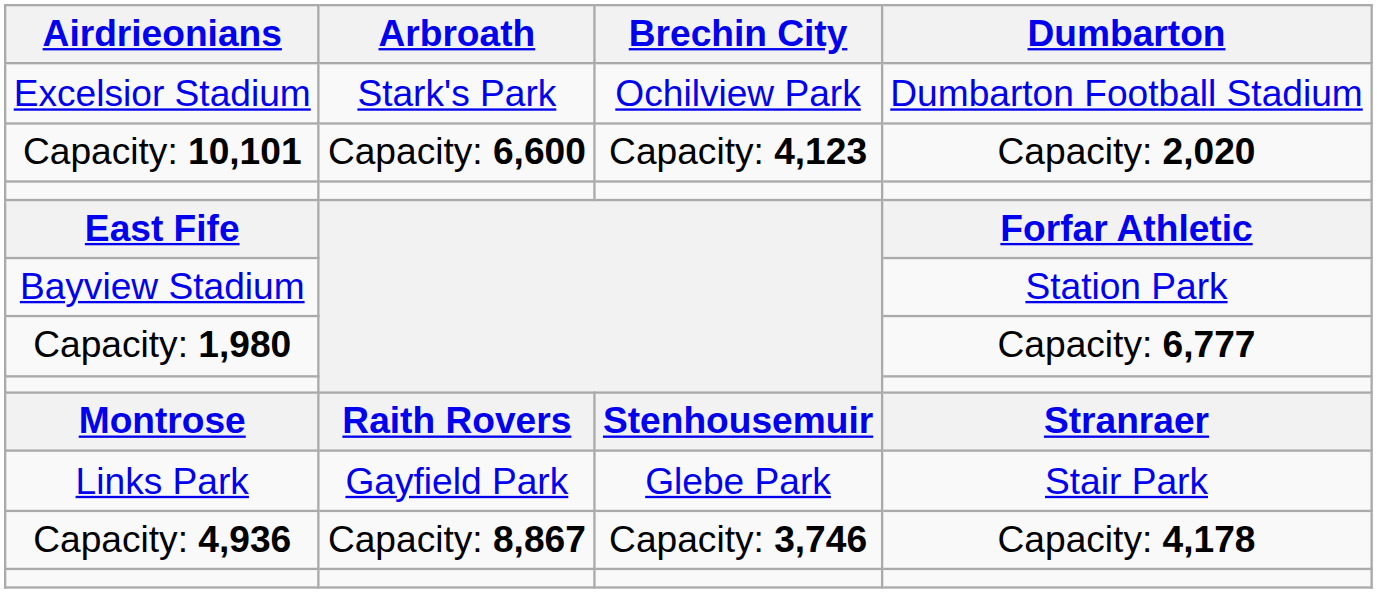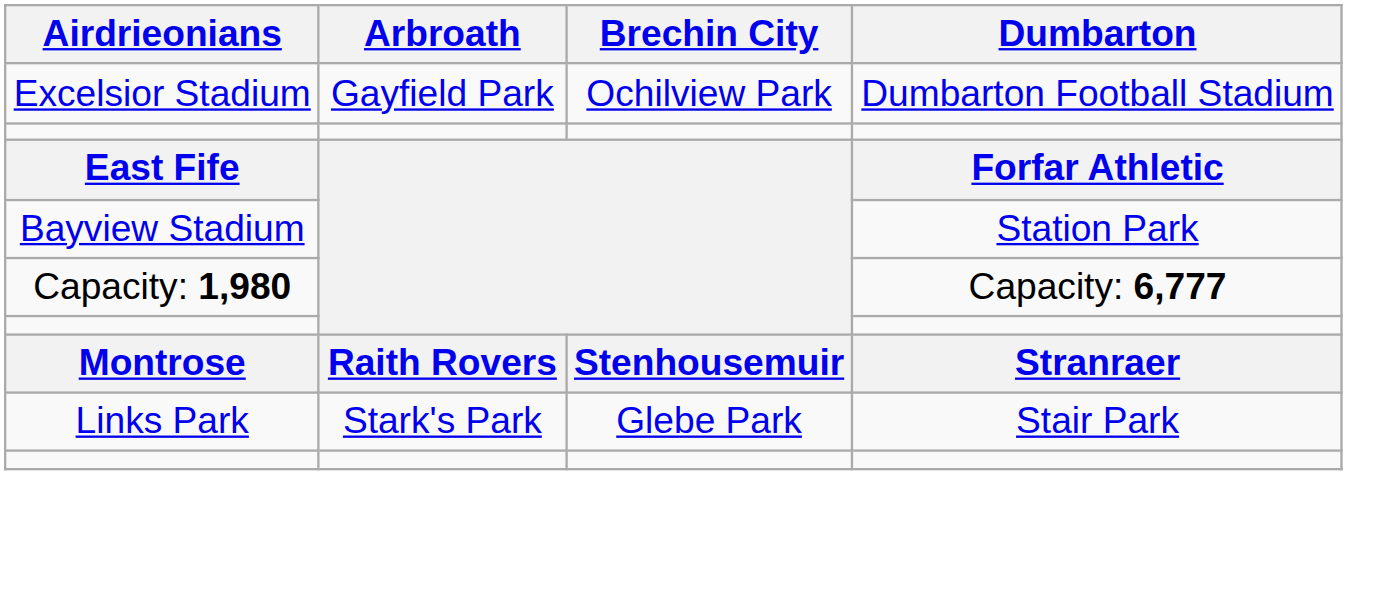Excelsior Stadium | Arbroath: Stark's Park -> Gayfield Park
- row: Capacity: 10,101 | Capacity: 6,600 | Capacity: 4,123 | Capacity: 2,020
Links Park | Arbroath: Gayfield Park -> Stark's Park
- row: Capacity: 4,936 | Capacity: 8,867 | Capacity: 3,746 | Capacity: 4,178
